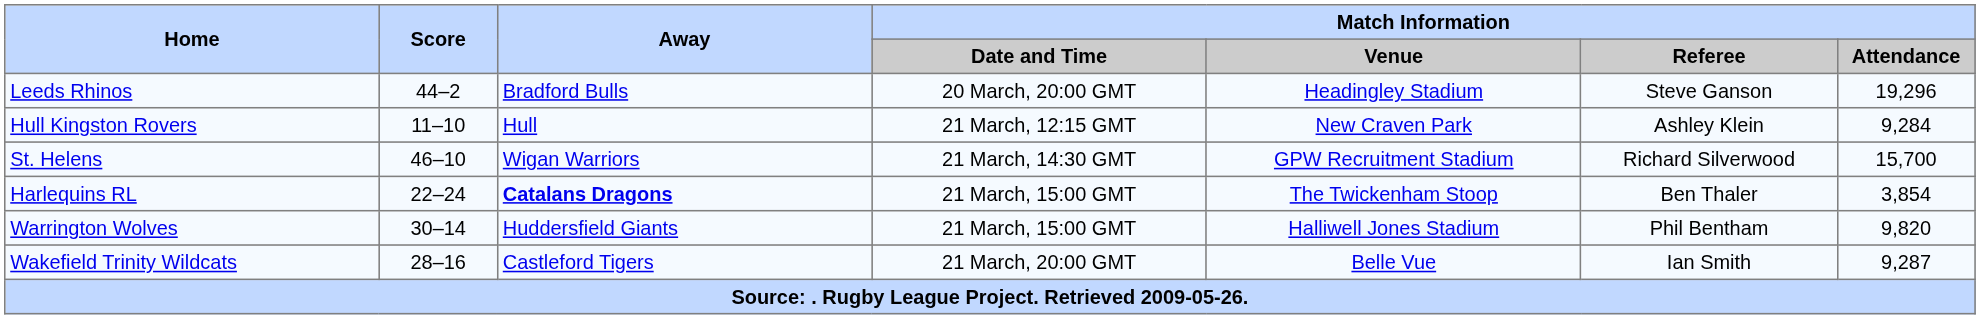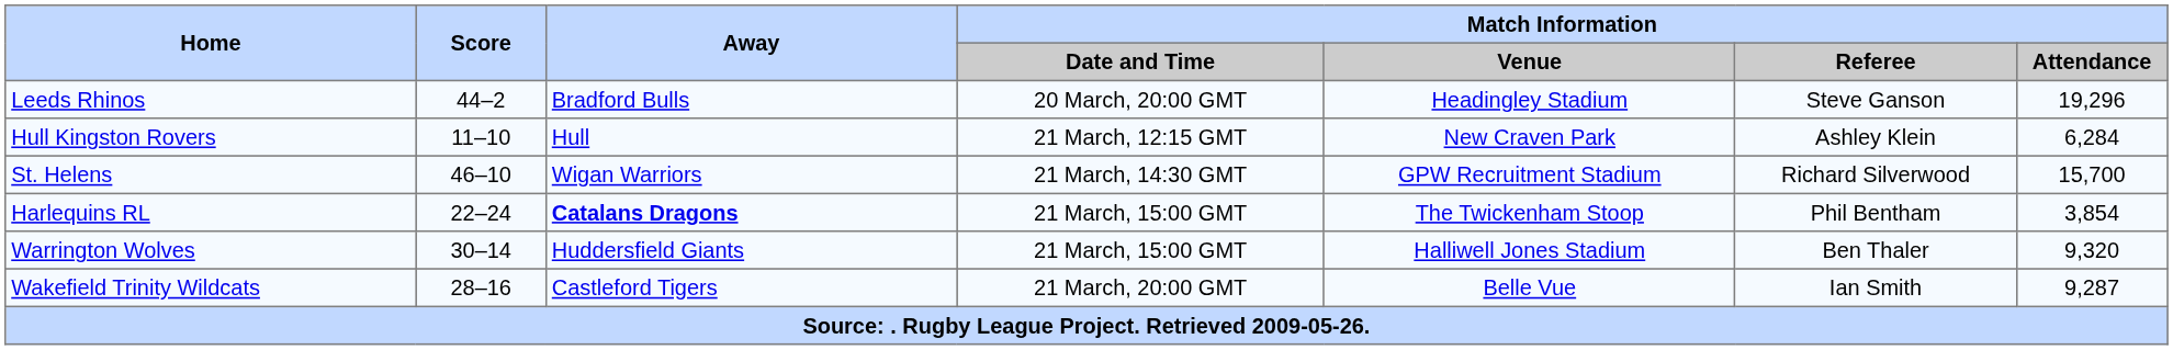Hull Kingston Rovers | Match Information / Attendance: 9,284 -> 6,284
Harlequins RL | Match Information / Referee: Ben Thaler -> Phil Bentham
Warrington Wolves | Match Information / Referee: Phil Bentham -> Ben Thaler
Warrington Wolves | Match Information / Attendance: 9,820 -> 9,320
